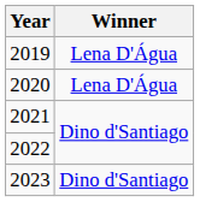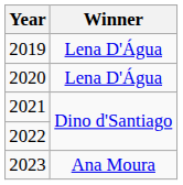2023 | Winner: Dino d'Santiago -> Ana Moura
